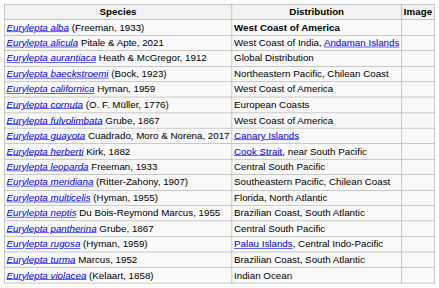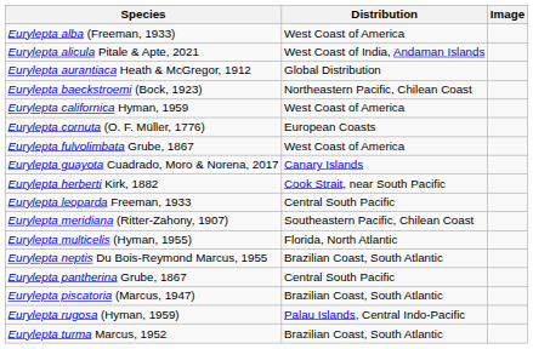Eurylepta alba (Freeman, 1933) | Distribution: bold -> normal
+ row: Eurylepta piscatoria (Marcus, 1947) | Brazilian Coast, South Atlantic
- row: Eurylepta violacea (Kelaart, 1858) | Indian Ocean
